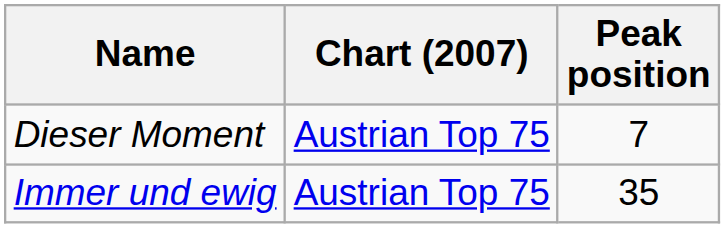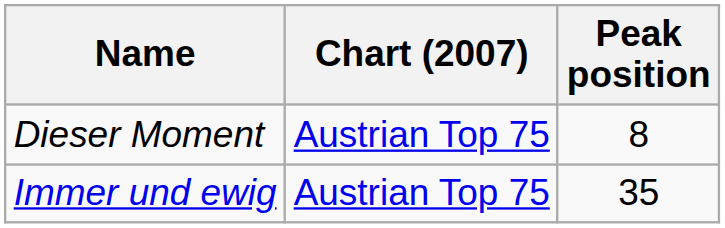Dieser Moment | Peak position: 7 -> 8
